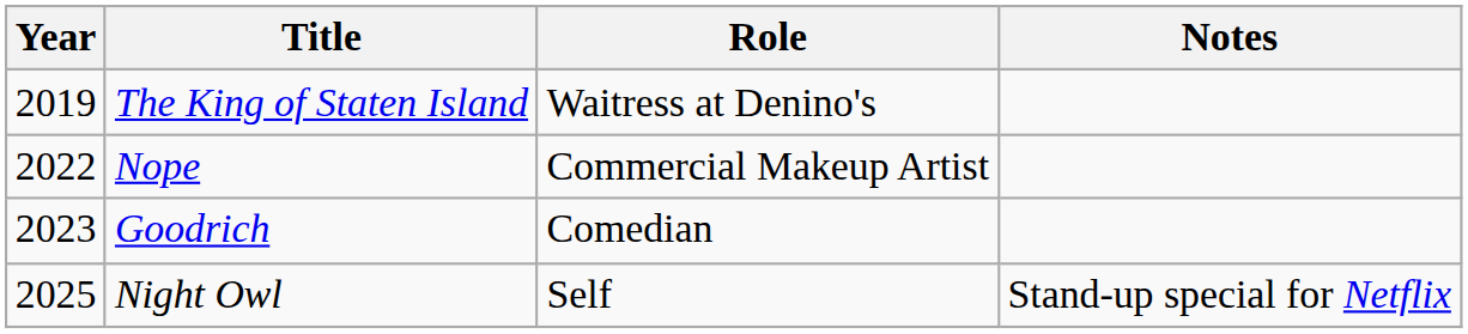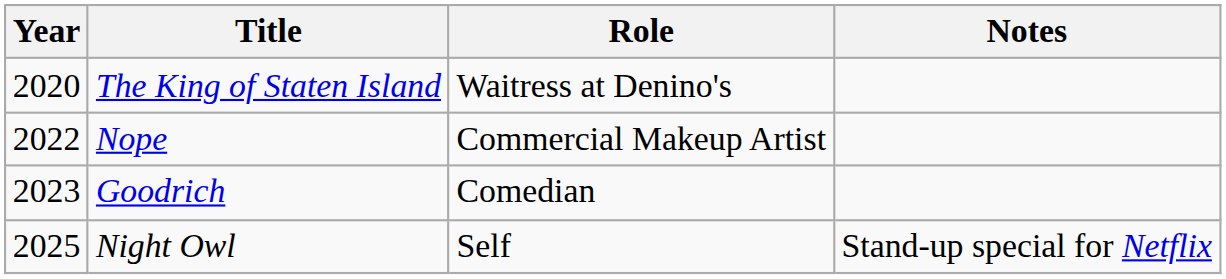The King of Staten Island | Year: 2019 -> 2020
